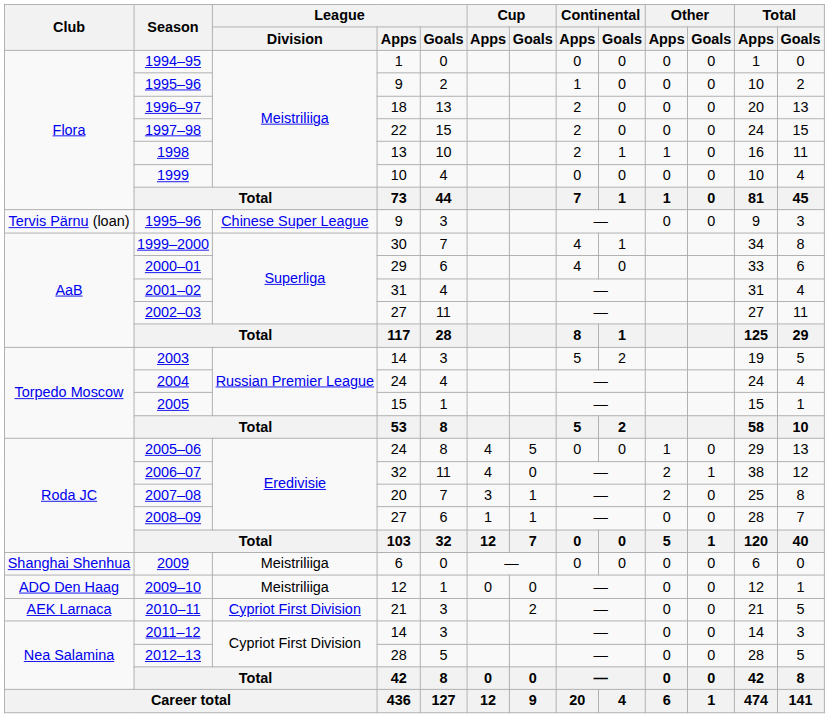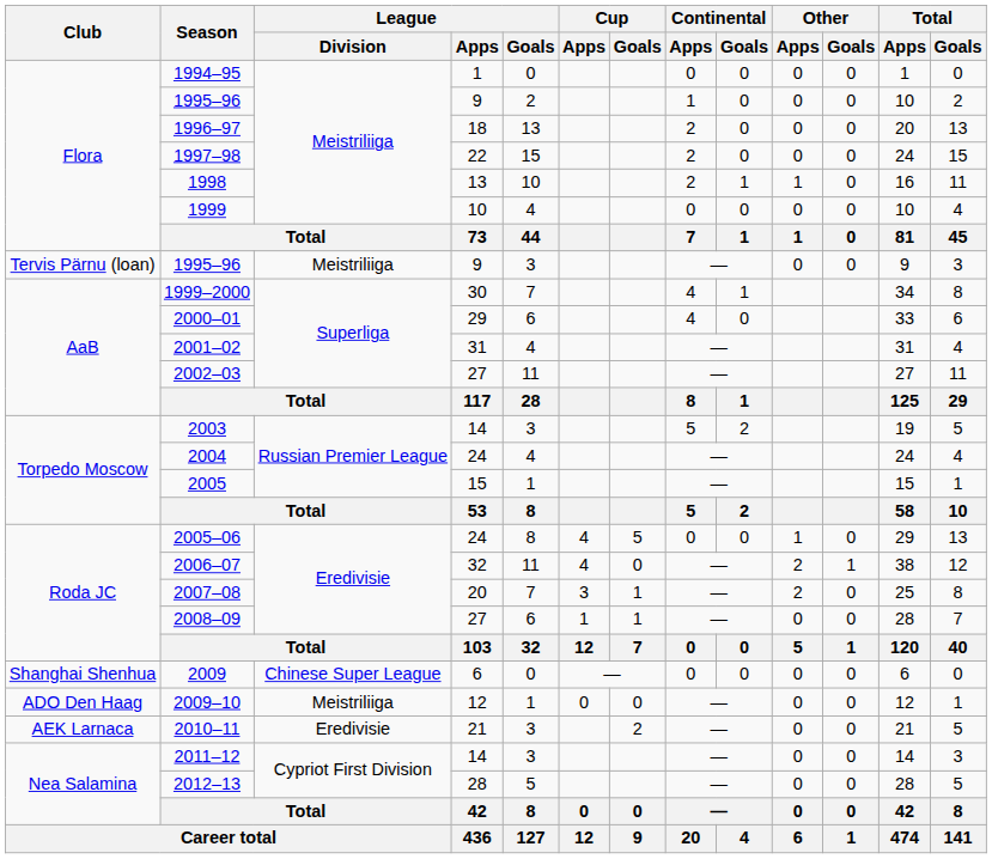Tervis Pärnu (loan) / 1995–96 | League / Division: Chinese Super League -> Meistriliiga
2009 | League / Division: Meistriliiga -> Chinese Super League
2010–11 | League / Division: Cypriot First Division -> Eredivisie
